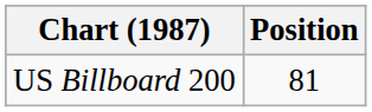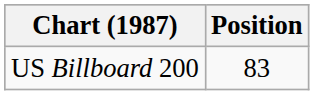US Billboard 200 | Position: 81 -> 83
